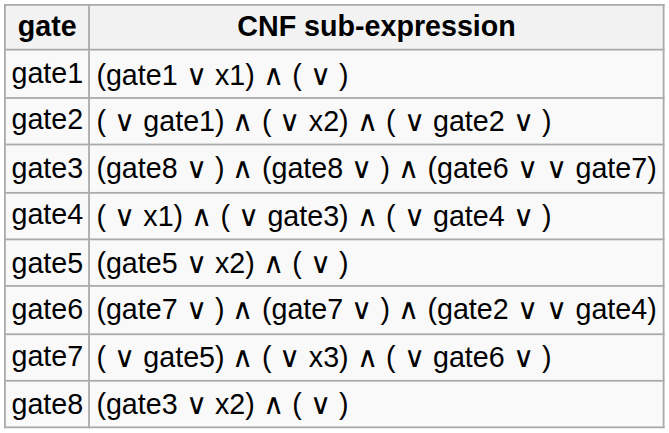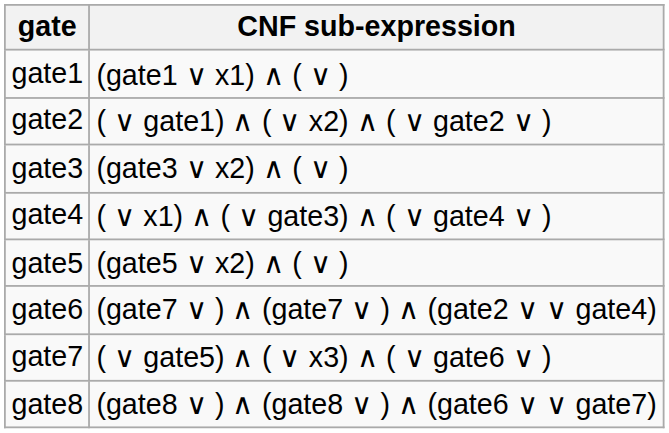gate3 | CNF sub-expression: (gate8 ∨ ) ∧ (gate8 ∨ ) ∧ (gate6 ∨ ∨ gate7) -> (gate3 ∨ x2) ∧ ( ∨ )
gate8 | CNF sub-expression: (gate3 ∨ x2) ∧ ( ∨ ) -> (gate8 ∨ ) ∧ (gate8 ∨ ) ∧ (gate6 ∨ ∨ gate7)
